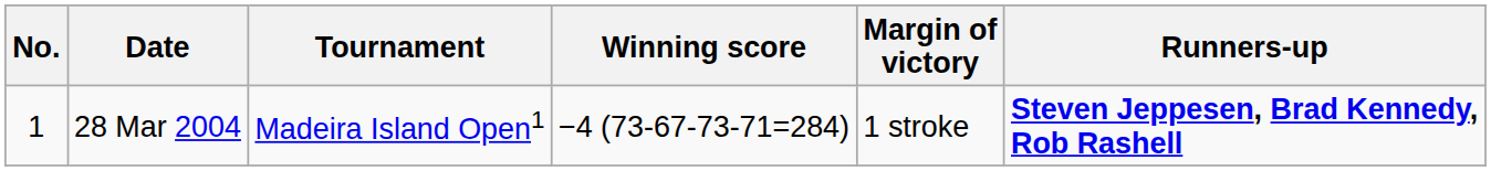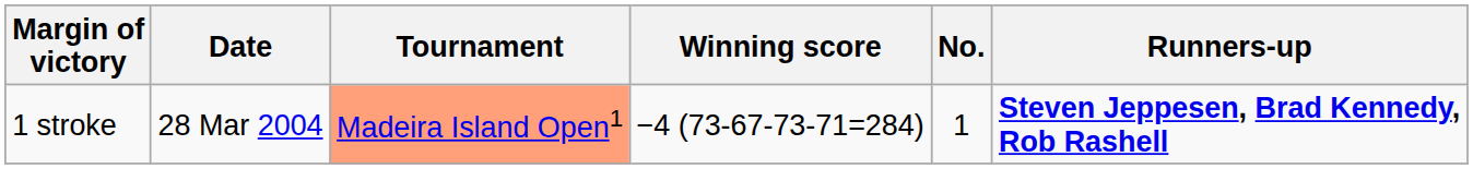columns swapped: No. <-> Margin of victory
28 Mar 2004 | Tournament: no background -> lightsalmon background
